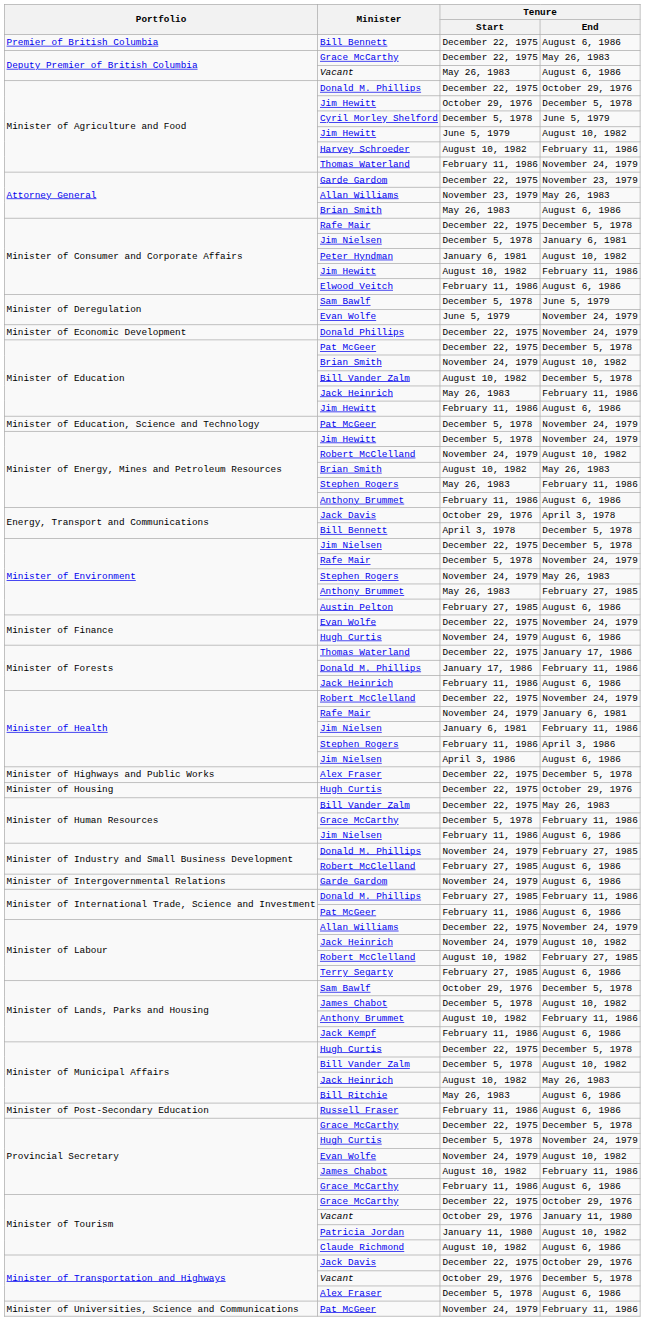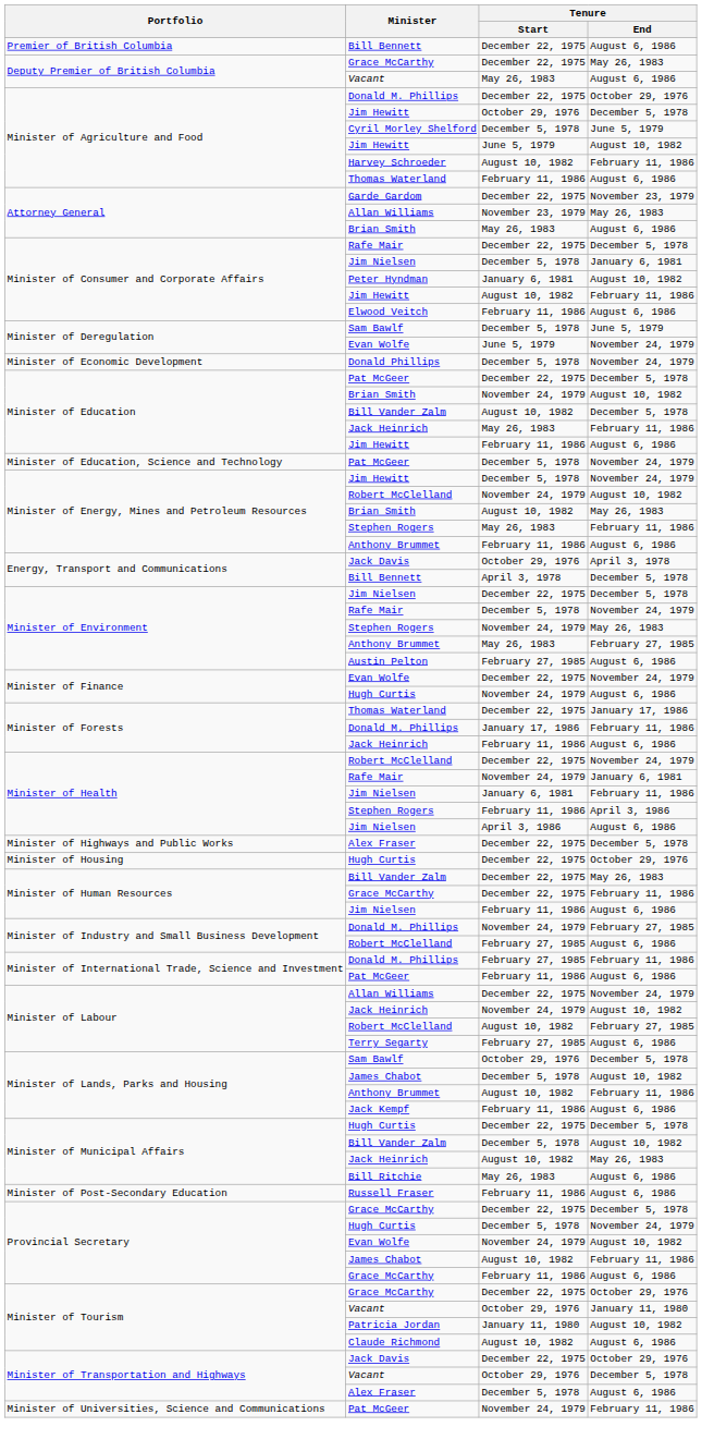Minister of Agriculture and Food / Thomas Waterland | Tenure / End: November 24, 1979 -> August 6, 1986
Donald Phillips | Tenure / Start: December 22, 1975 -> December 5, 1978
Minister of Human Resources / Grace McCarthy | Tenure / Start: December 5, 1978 -> December 22, 1975
- row: Minister of Intergovernmental Relations | Garde Gardom | November 24, 1979 | August 6, 1986
